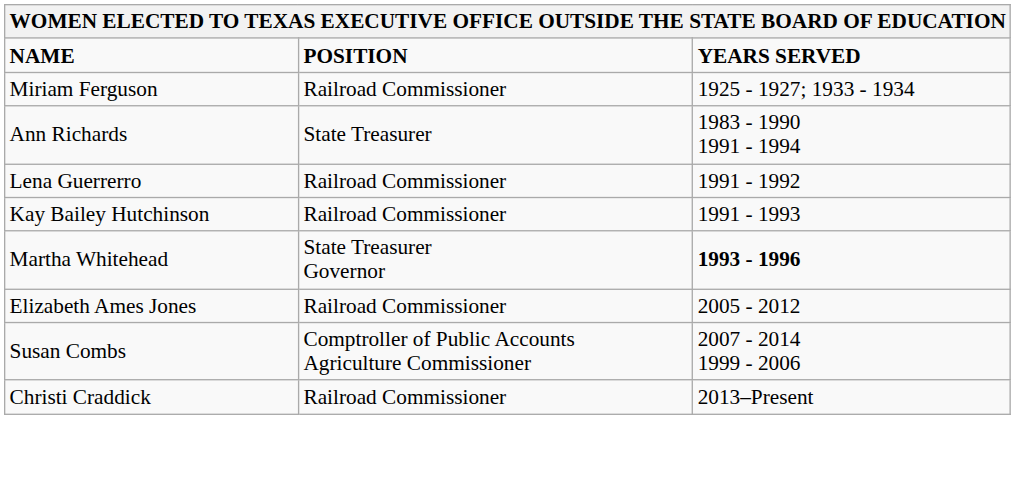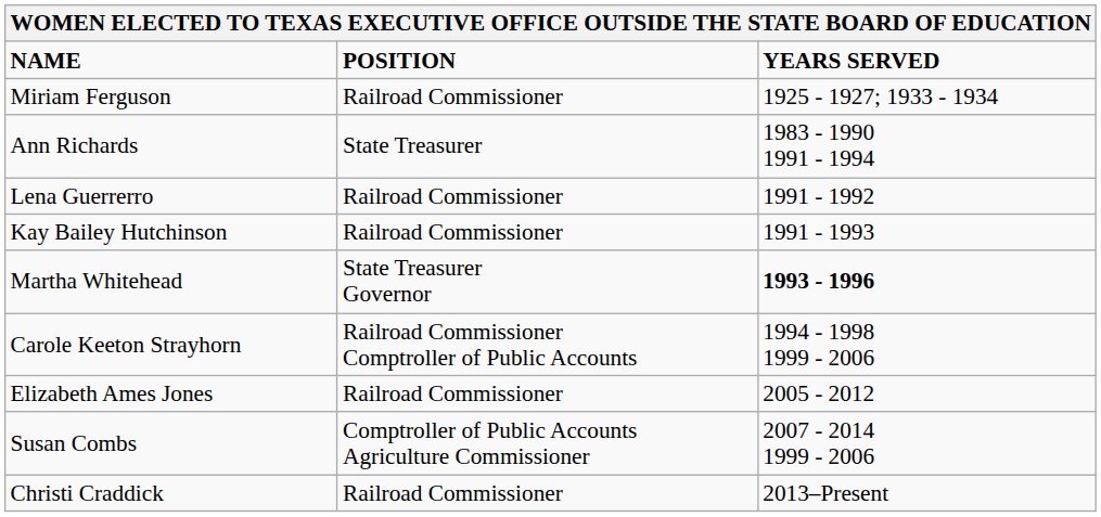+ row: Carole Keeton Strayhorn | Railroad Commissioner Comptroller of Public Accounts | 1994 - 1998 1999 - 2006
